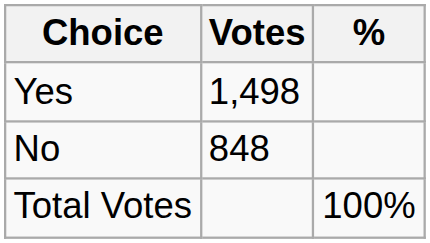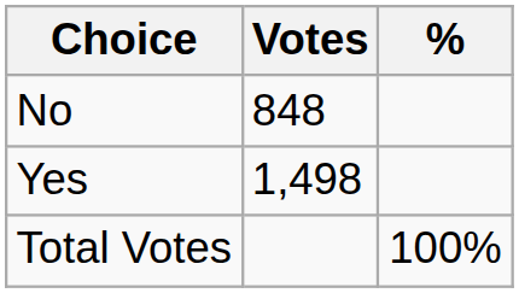rows swapped: Yes <-> No
